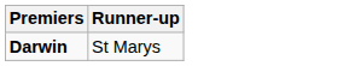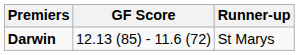+ column: GF Score | 12.13 (85) - 11.6 (72)
